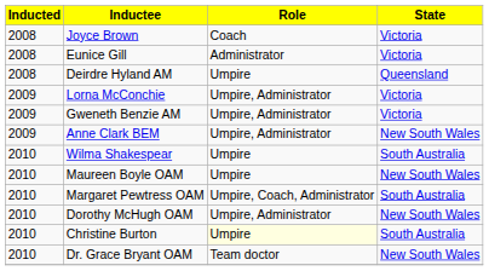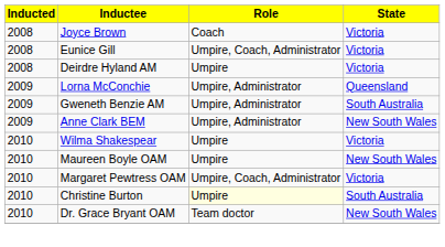Eunice Gill | Role: Administrator -> Umpire, Coach, Administrator
Deirdre Hyland AM | State: Queensland -> Victoria
Lorna McConchie | State: Victoria -> Queensland
Gweneth Benzie AM | State: Victoria -> South Australia
Wilma Shakespear | State: South Australia -> Victoria
Margaret Pewtress OAM | State: South Australia -> Victoria
- row: 2010 | Dorothy McHugh OAM | Umpire, Administrator | New South Wales
